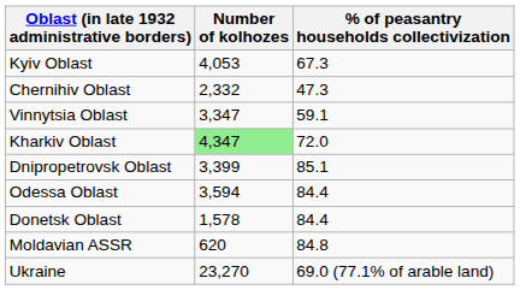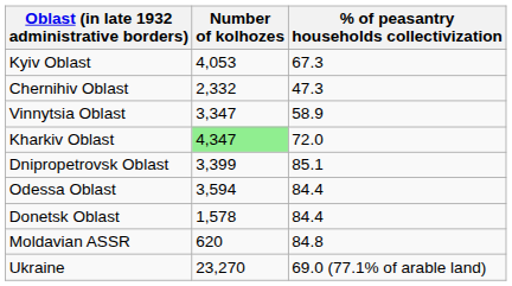Vinnytsia Oblast | % of peasantry households collectivization: 59.1 -> 58.9
